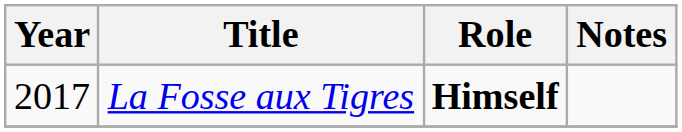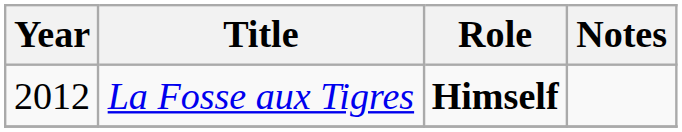La Fosse aux Tigres | Year: 2017 -> 2012
